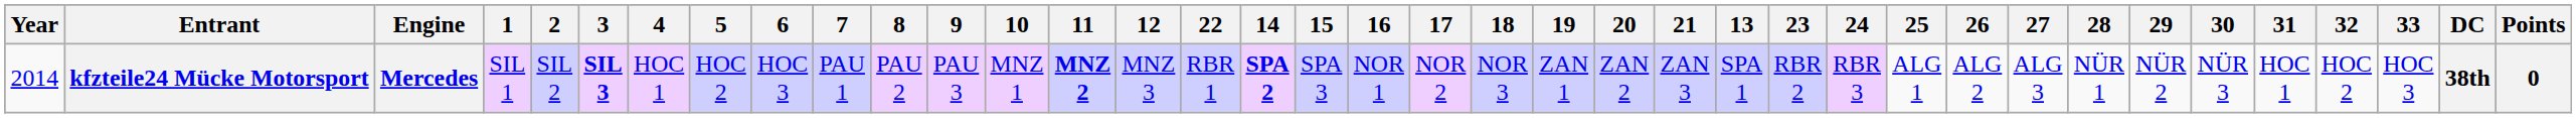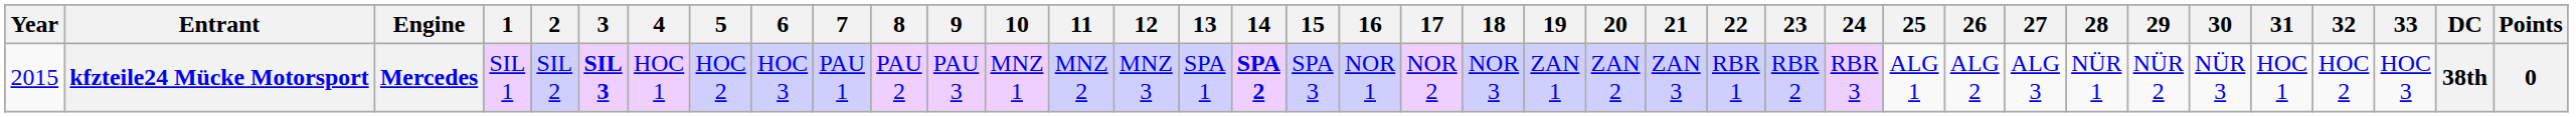columns swapped: 13 <-> 22
kfzteile24 Mücke Motorsport | Year: 2014 -> 2015
kfzteile24 Mücke Motorsport | 11: bold -> normal
